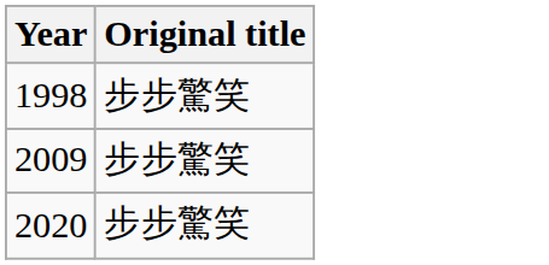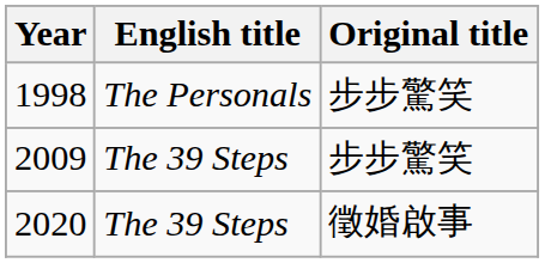+ column: English title | The Personals | The 39 Steps | The 39 Steps
2020 | Original title: 步步驚笑 -> 徵婚啟事
